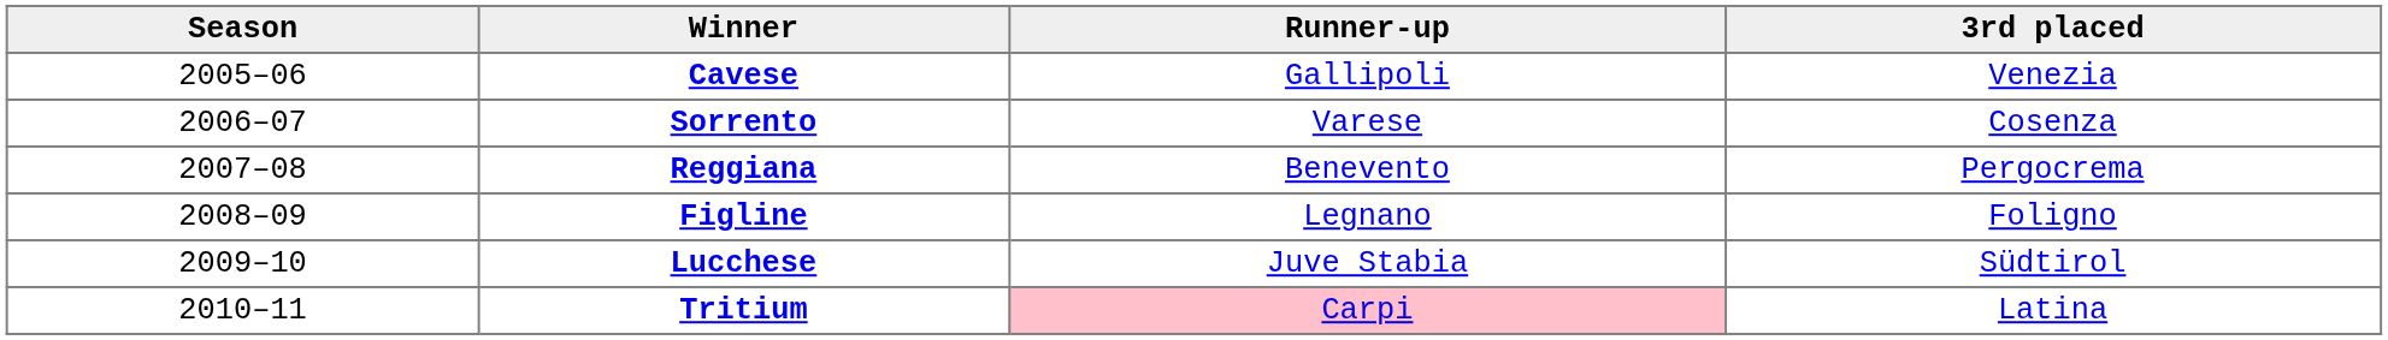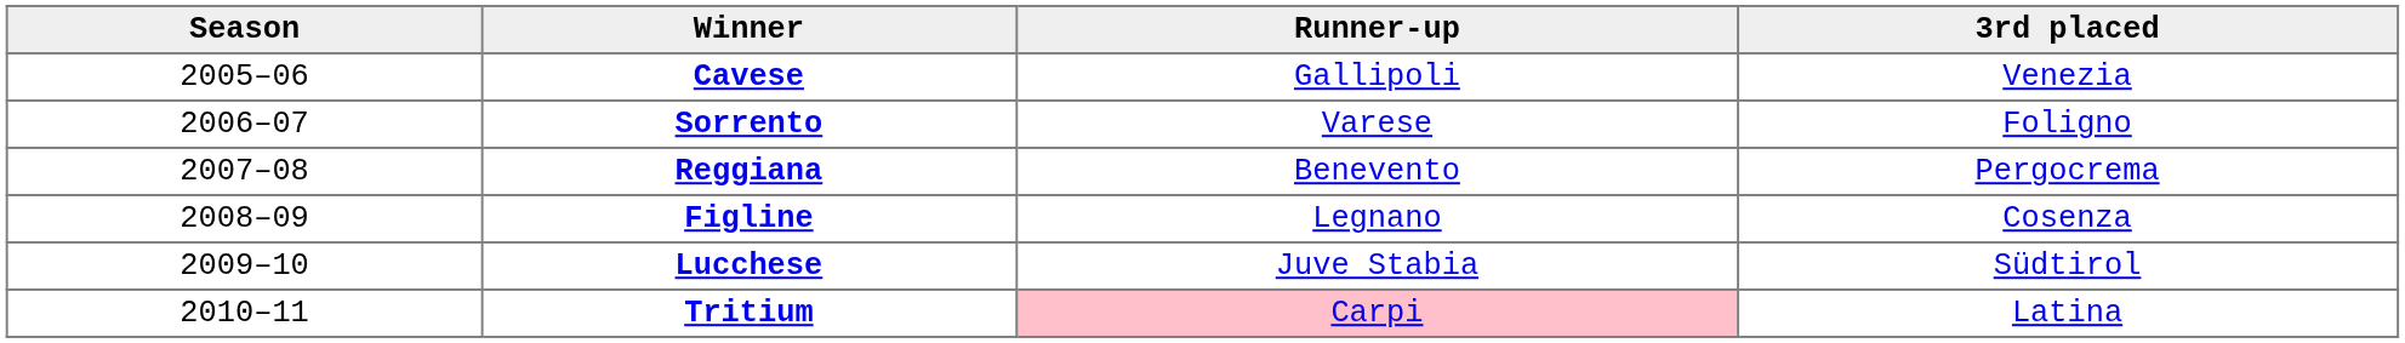Sorrento | 3rd placed: Cosenza -> Foligno
Figline | 3rd placed: Foligno -> Cosenza
